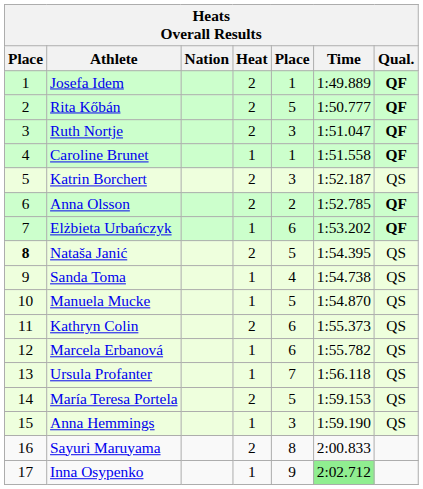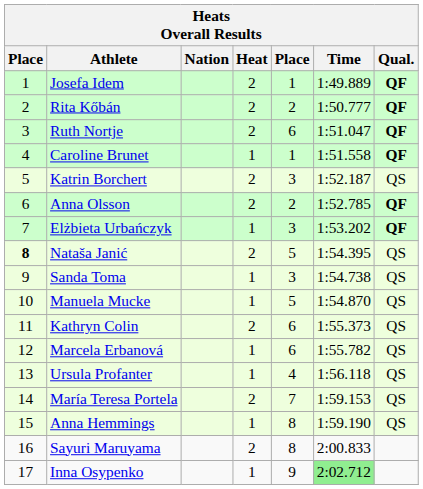Rita Kőbán | column 5: 5 -> 2
Ruth Nortje | column 5: 3 -> 6
Elżbieta Urbańczyk | column 5: 6 -> 3
Sanda Toma | column 5: 4 -> 3
Ursula Profanter | column 5: 7 -> 4
María Teresa Portela | column 5: 5 -> 7
Anna Hemmings | column 5: 3 -> 8
